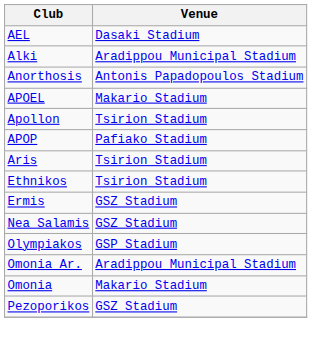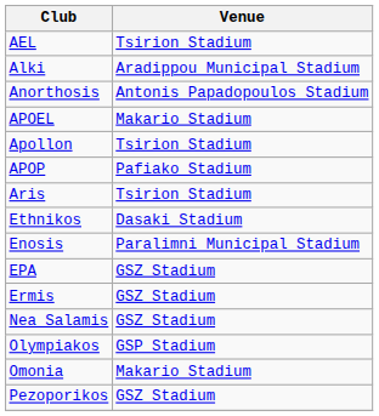AEL | Venue: Dasaki Stadium -> Tsirion Stadium
Ethnikos | Venue: Tsirion Stadium -> Dasaki Stadium
+ row: Enosis | Paralimni Municipal Stadium
+ row: EPA | GSZ Stadium
- row: Omonia Ar. | Aradippou Municipal Stadium
